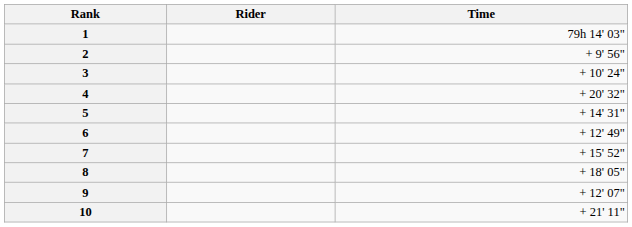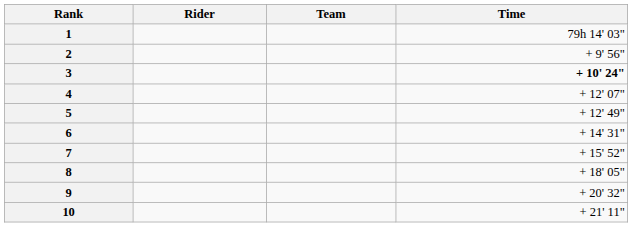+ column: Team
3 | Time: normal -> bold
4 | Time: + 20' 32" -> + 12' 07"
5 | Time: + 14' 31" -> + 12' 49"
6 | Time: + 12' 49" -> + 14' 31"
9 | Time: + 12' 07" -> + 20' 32"
